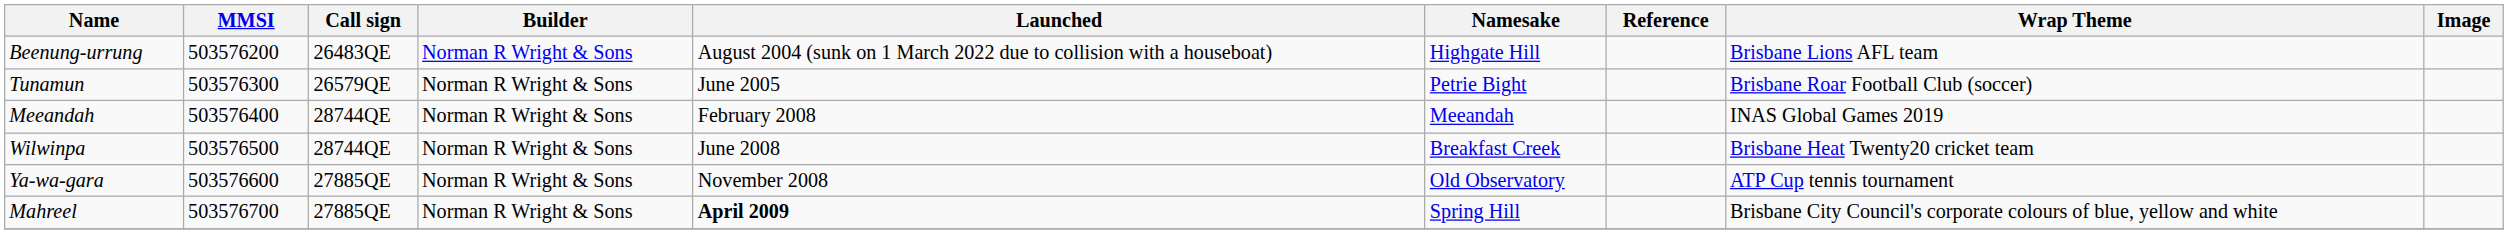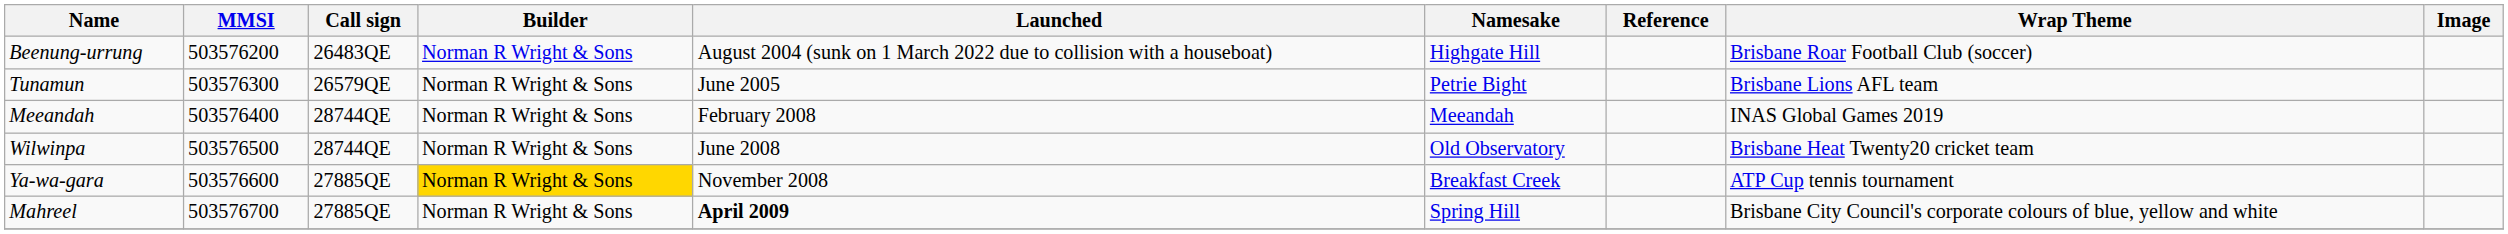Beenung-urrung | Wrap Theme: Brisbane Lions AFL team -> Brisbane Roar Football Club (soccer)
Tunamun | Wrap Theme: Brisbane Roar Football Club (soccer) -> Brisbane Lions AFL team
Wilwinpa | Namesake: Breakfast Creek -> Old Observatory
Ya-wa-gara | Builder: no background -> gold background
Ya-wa-gara | Namesake: Old Observatory -> Breakfast Creek
